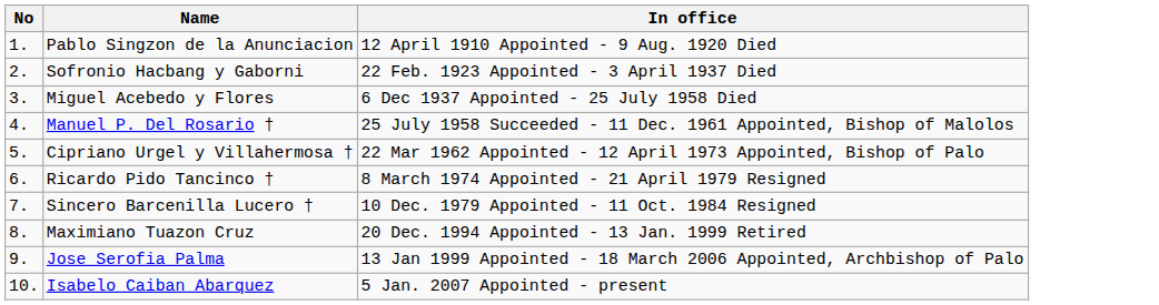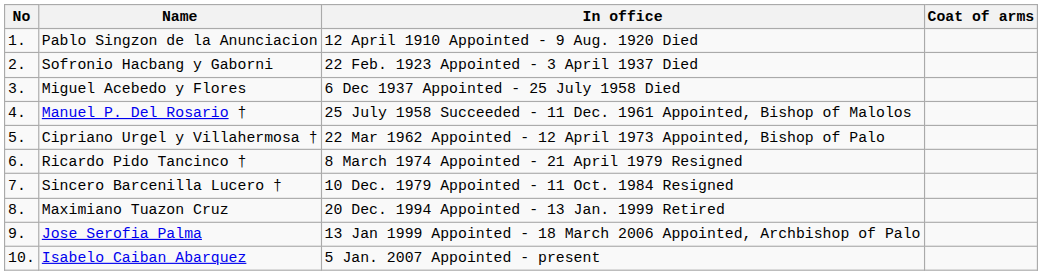+ column: Coat of arms
